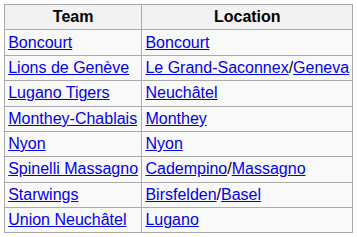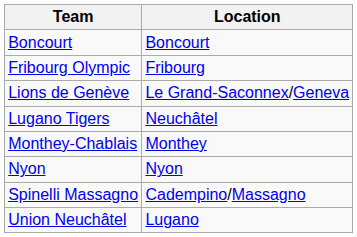+ row: Fribourg Olympic | Fribourg
- row: Starwings | Birsfelden/Basel
